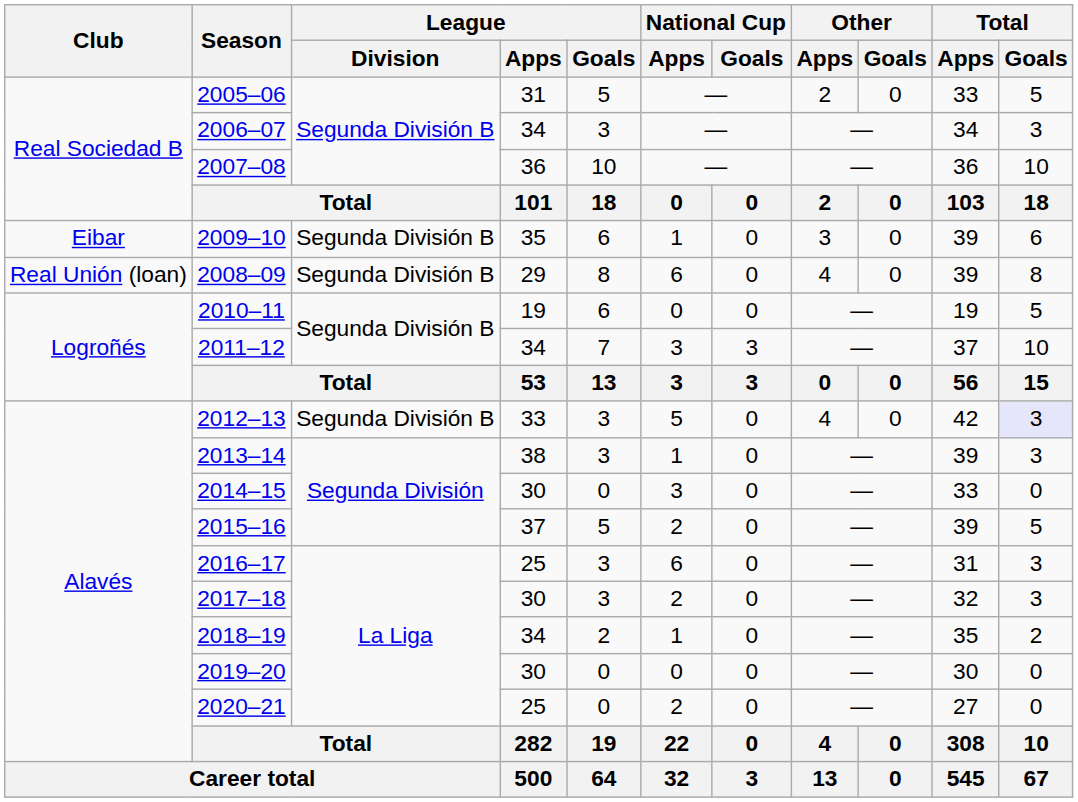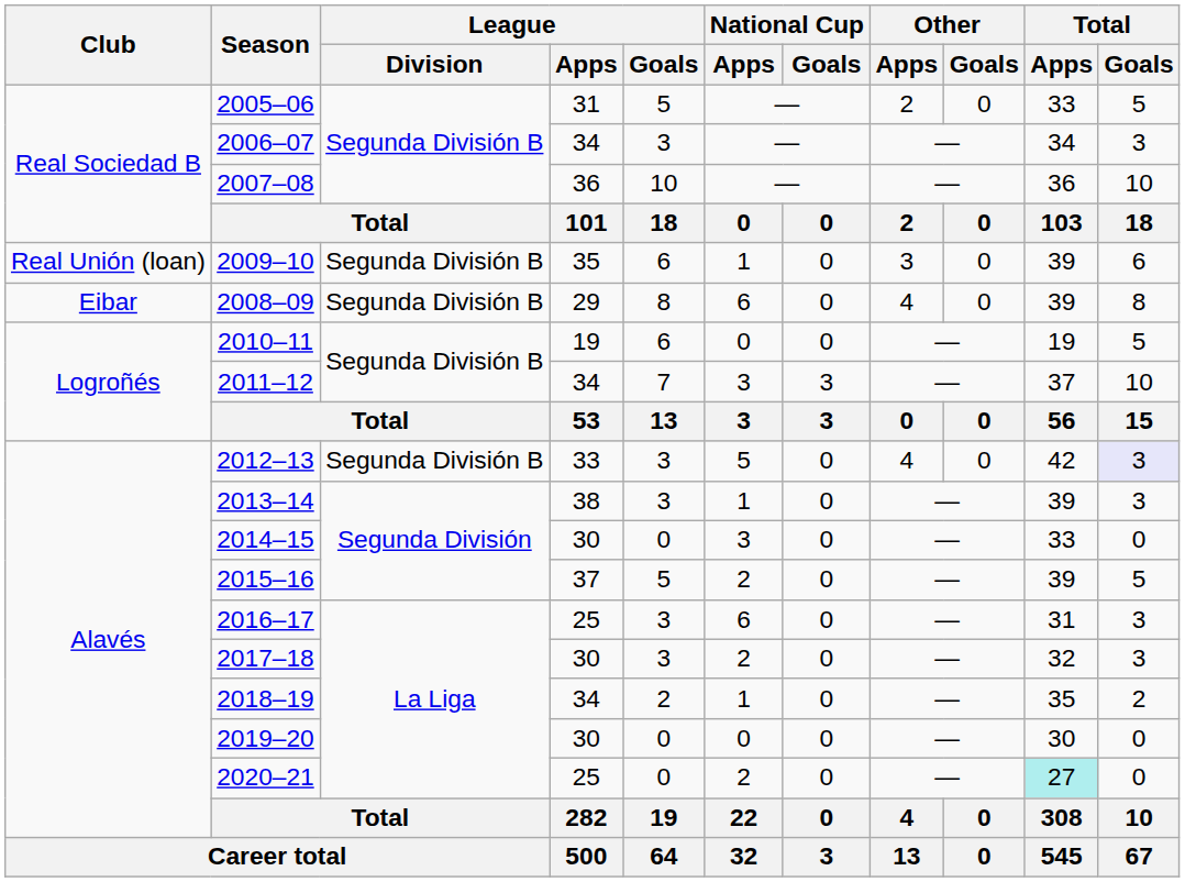2009–10 | Club: Eibar -> Real Unión (loan)
2008–09 | Club: Real Unión (loan) -> Eibar
2020–21 | Total / Apps: no background -> paleturquoise background
